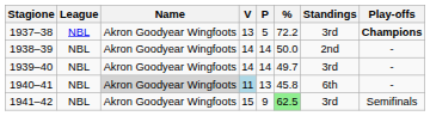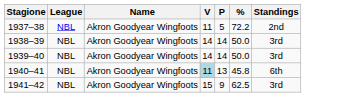- column: Play-offs | Champions | - | - | - | Semifinals
1937–38 | V: 13 -> 11
1937–38 | Standings: 3rd -> 2nd
1938–39 | Standings: 2nd -> 3rd
1939–40 | %: 49.7 -> 50.0
1940–41 | Name: lightgrey background -> no background
1941–42 | %: lightgreen background -> no background
